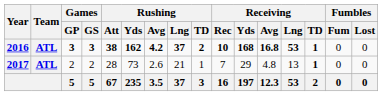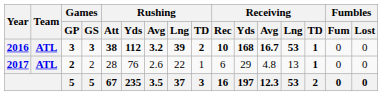2016 | Rushing / Yds: 162 -> 112
2016 | Rushing / Avg: 4.2 -> 3.2
2016 | Rushing / Lng: 37 -> 39
2016 | Receiving / Avg: 16.8 -> 16.7
2017 | Games / GP: normal -> bold
2017 | Rushing / Yds: 73 -> 76
2017 | Rushing / Lng: 21 -> 22
2017 | Receiving / Rec: 7 -> 6
